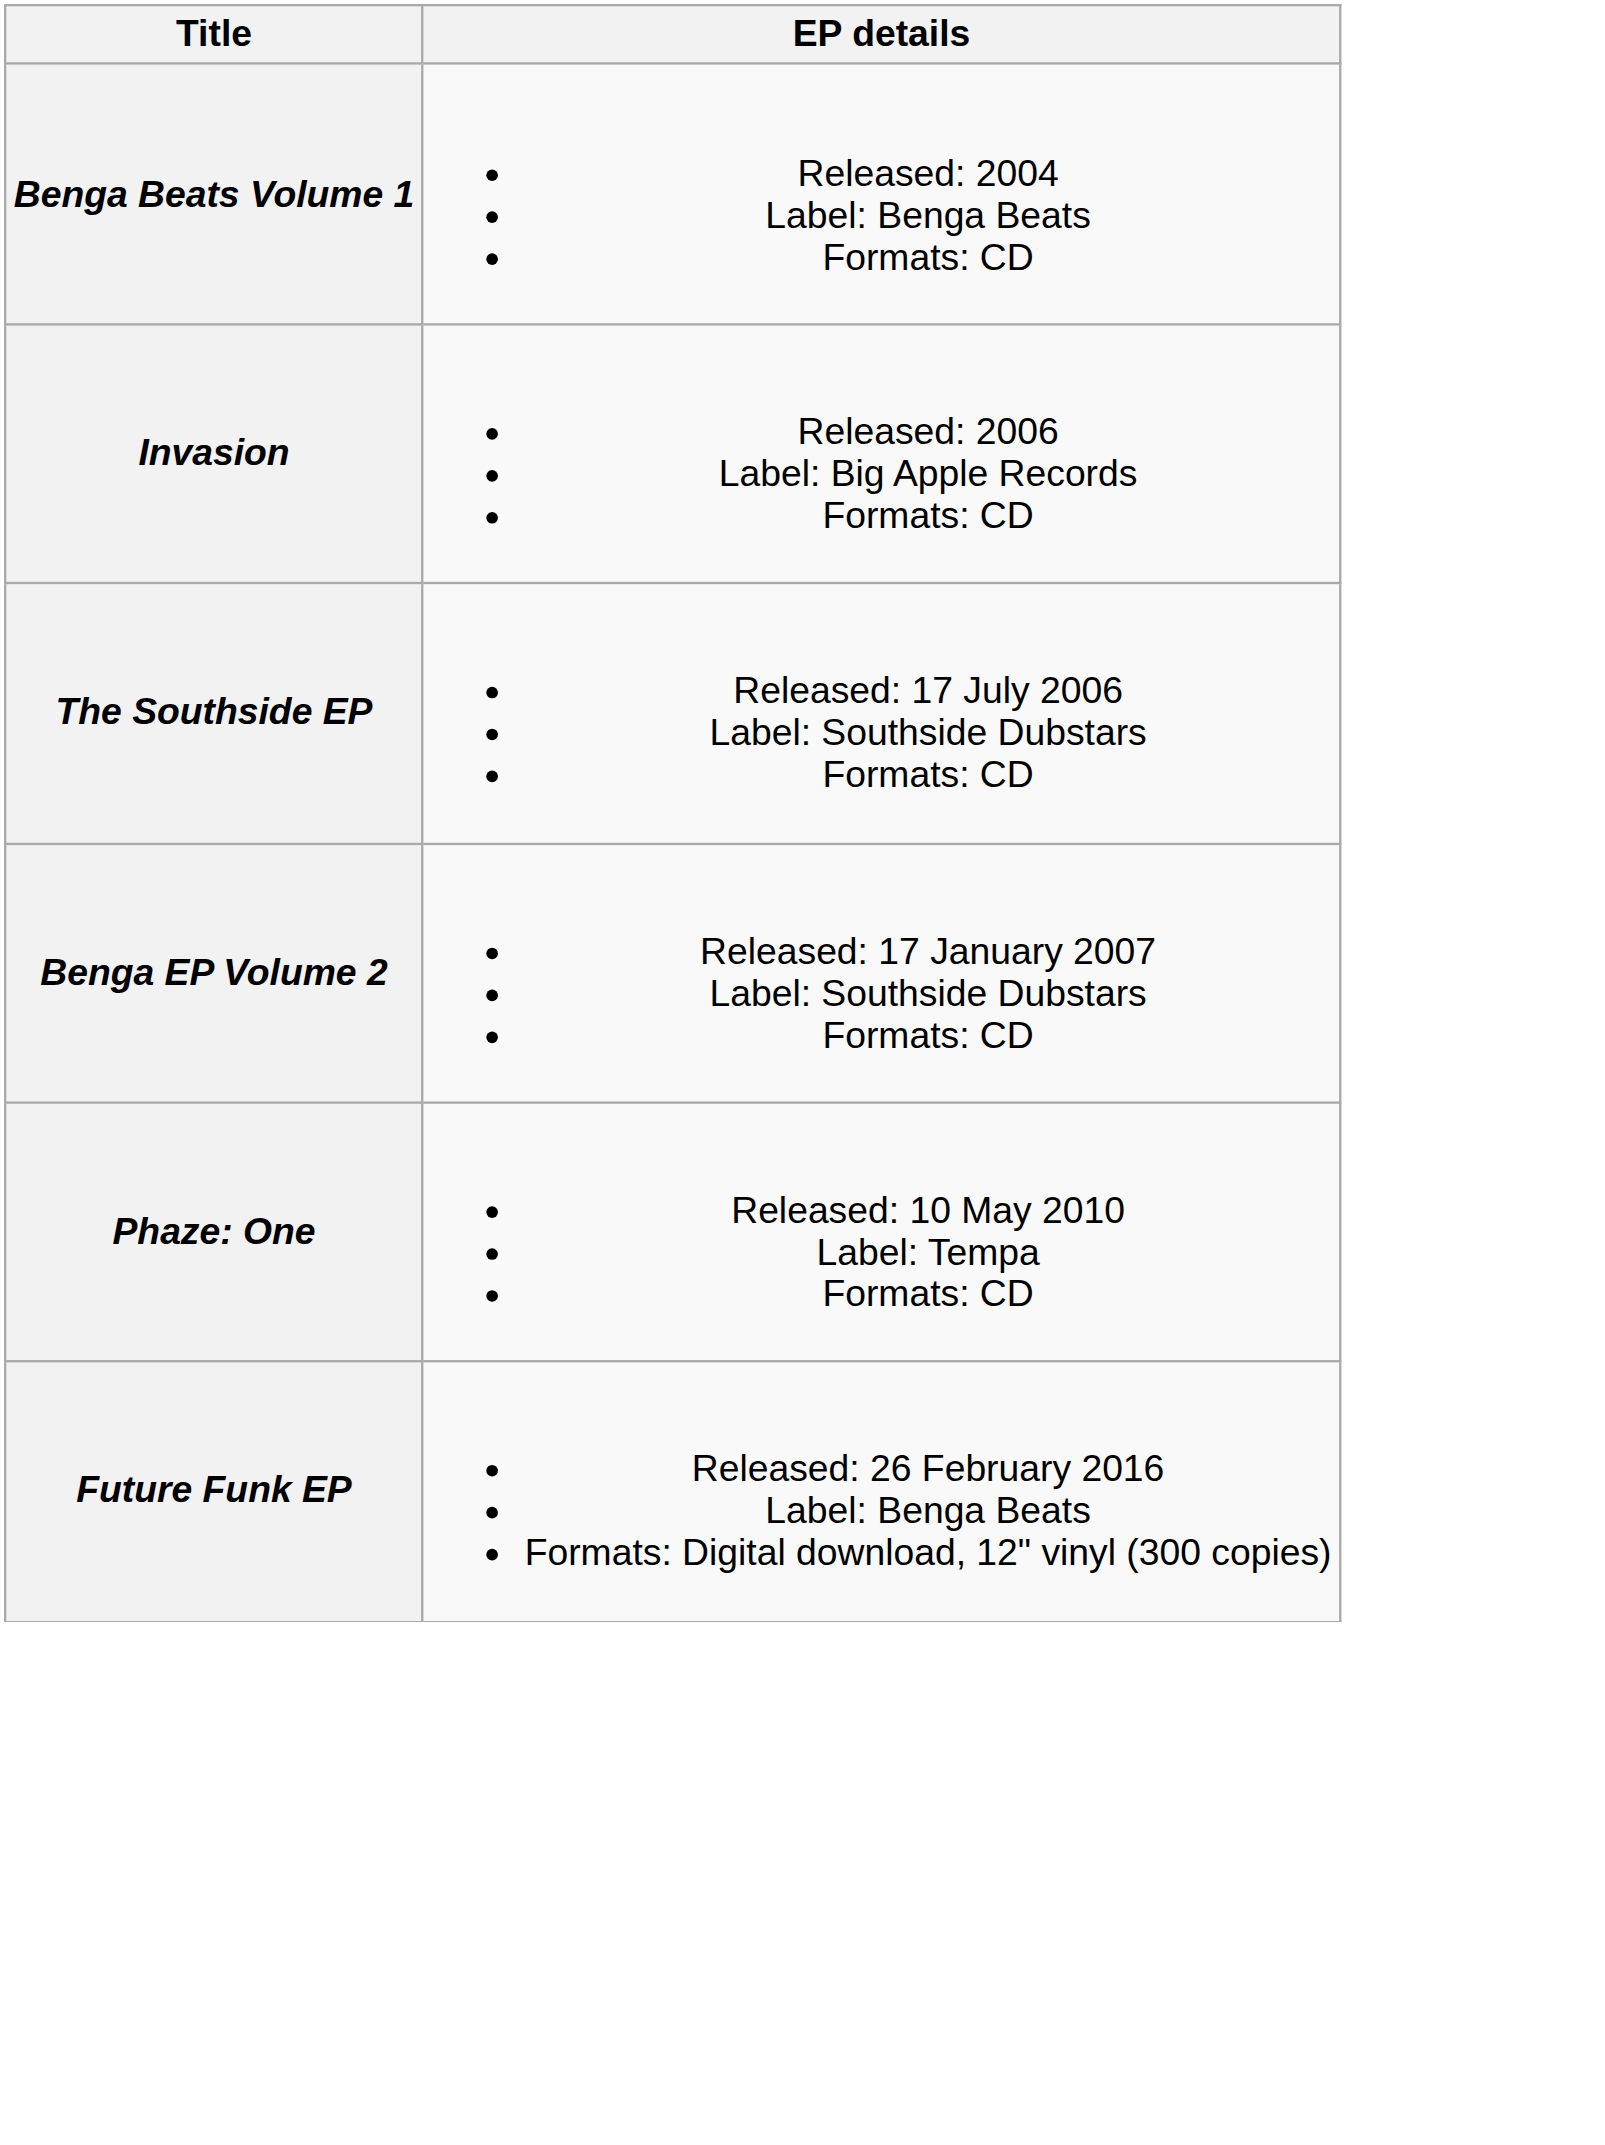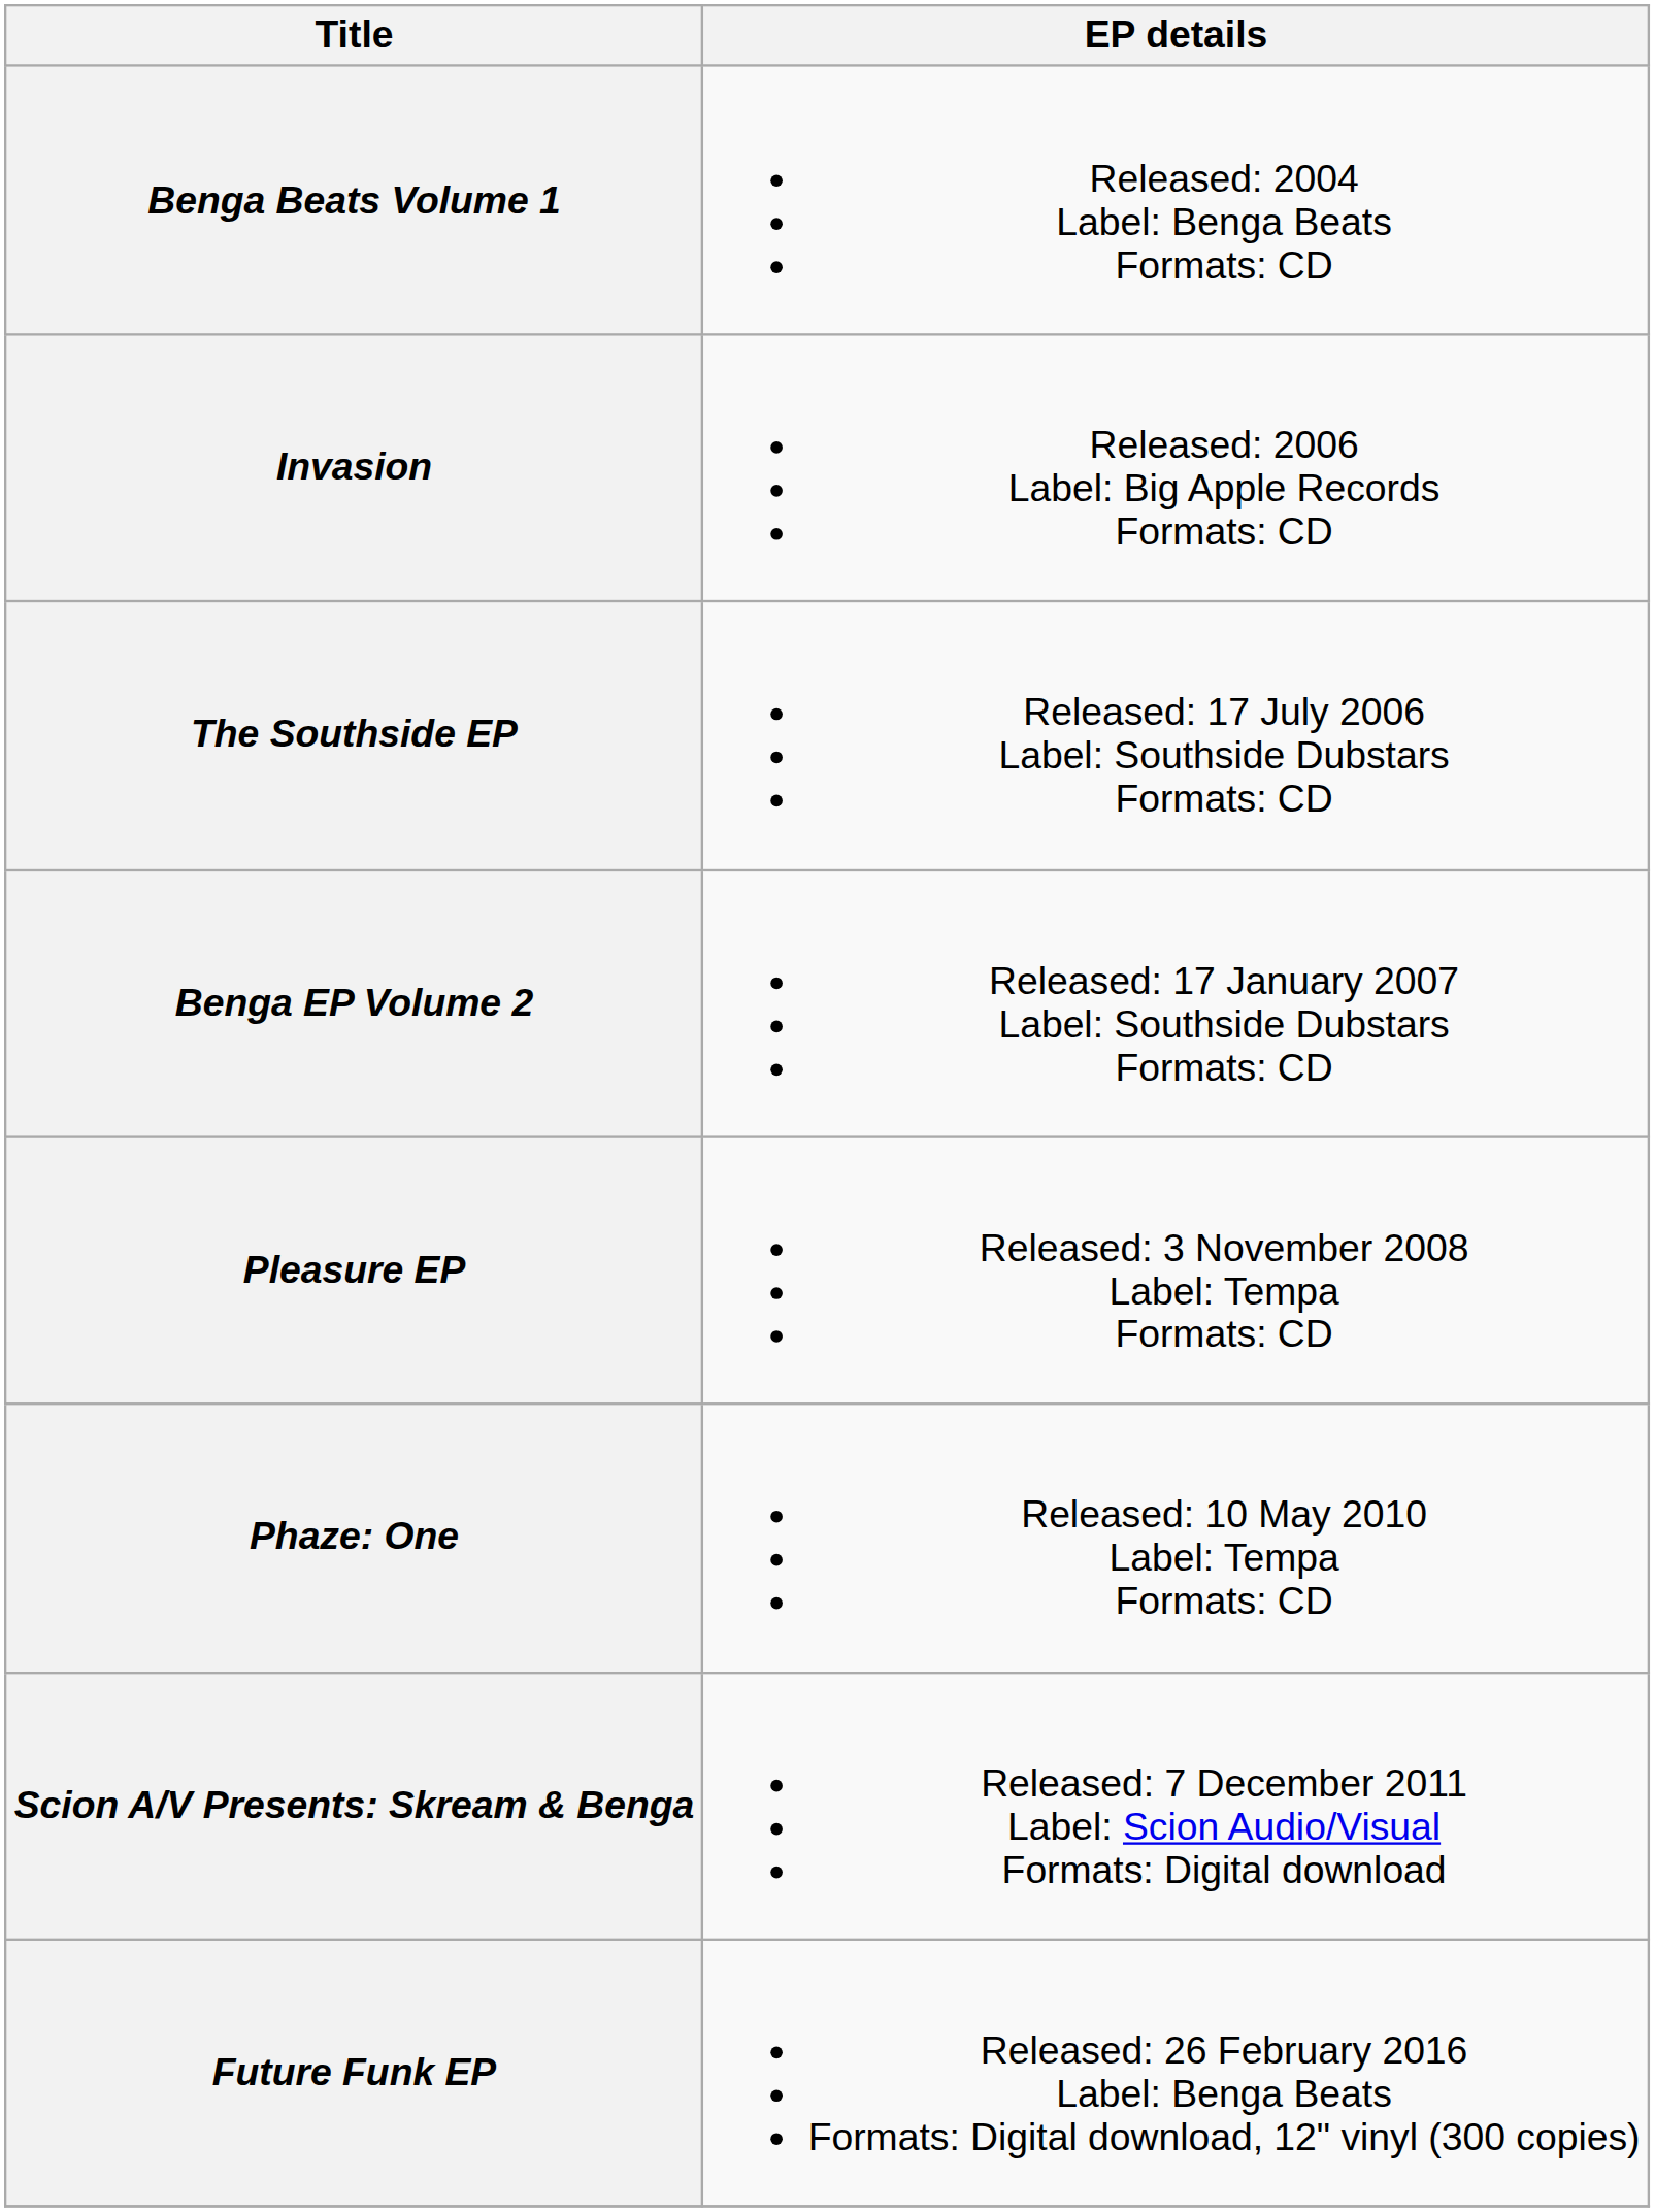+ row: Pleasure EP | Released: 3 November 2008 Label: Tempa Formats: CD
+ row: Scion A/V Presents: Skream & Benga | Released: 7 December 2011 Label: Scion Audio/Visual Formats: Digital download
